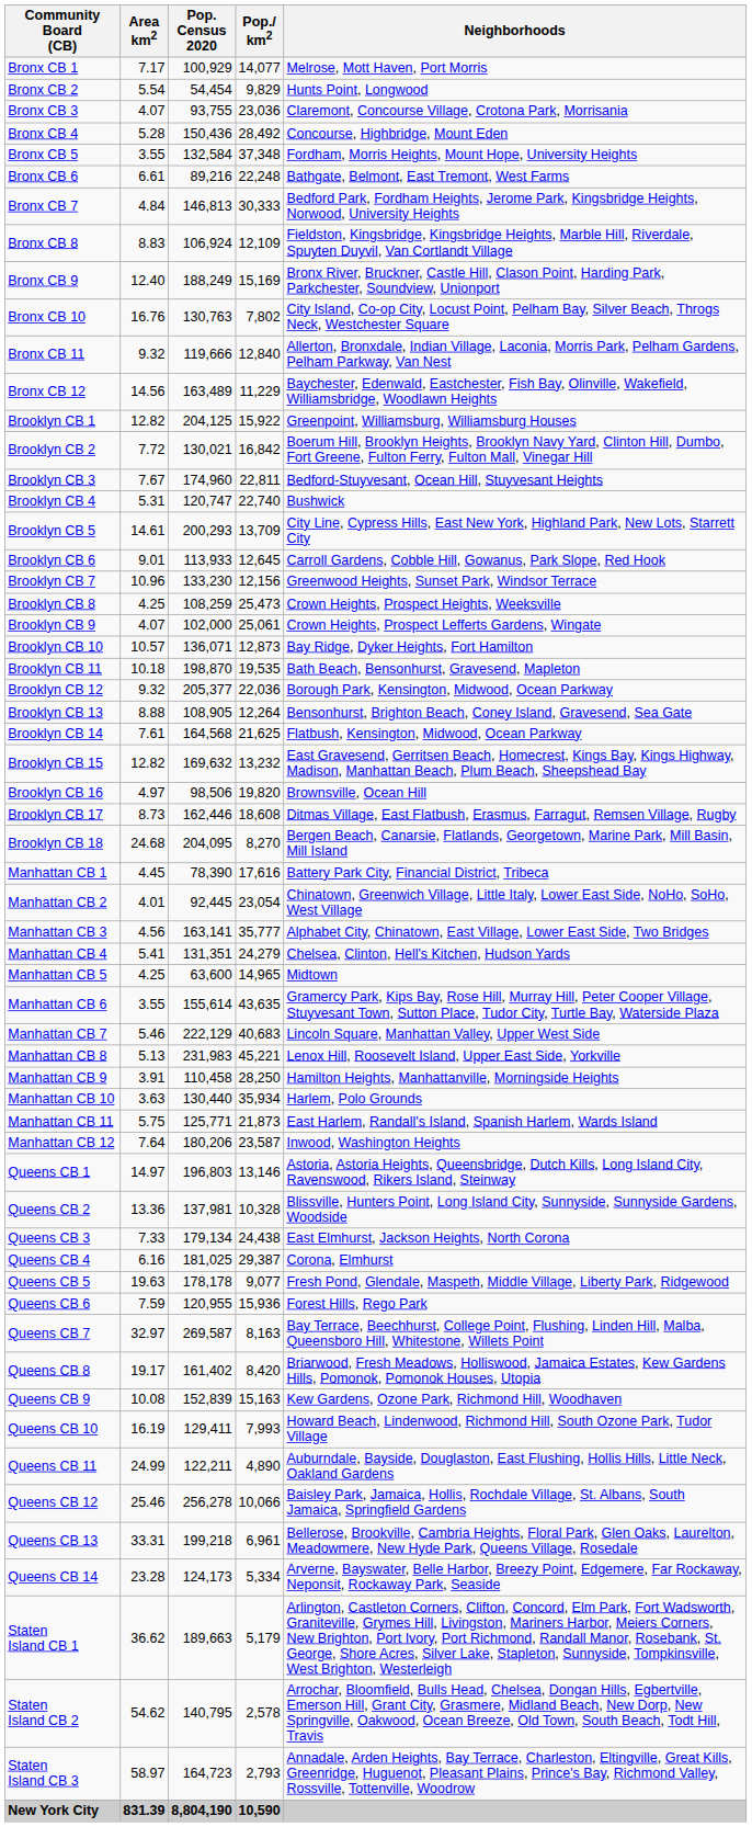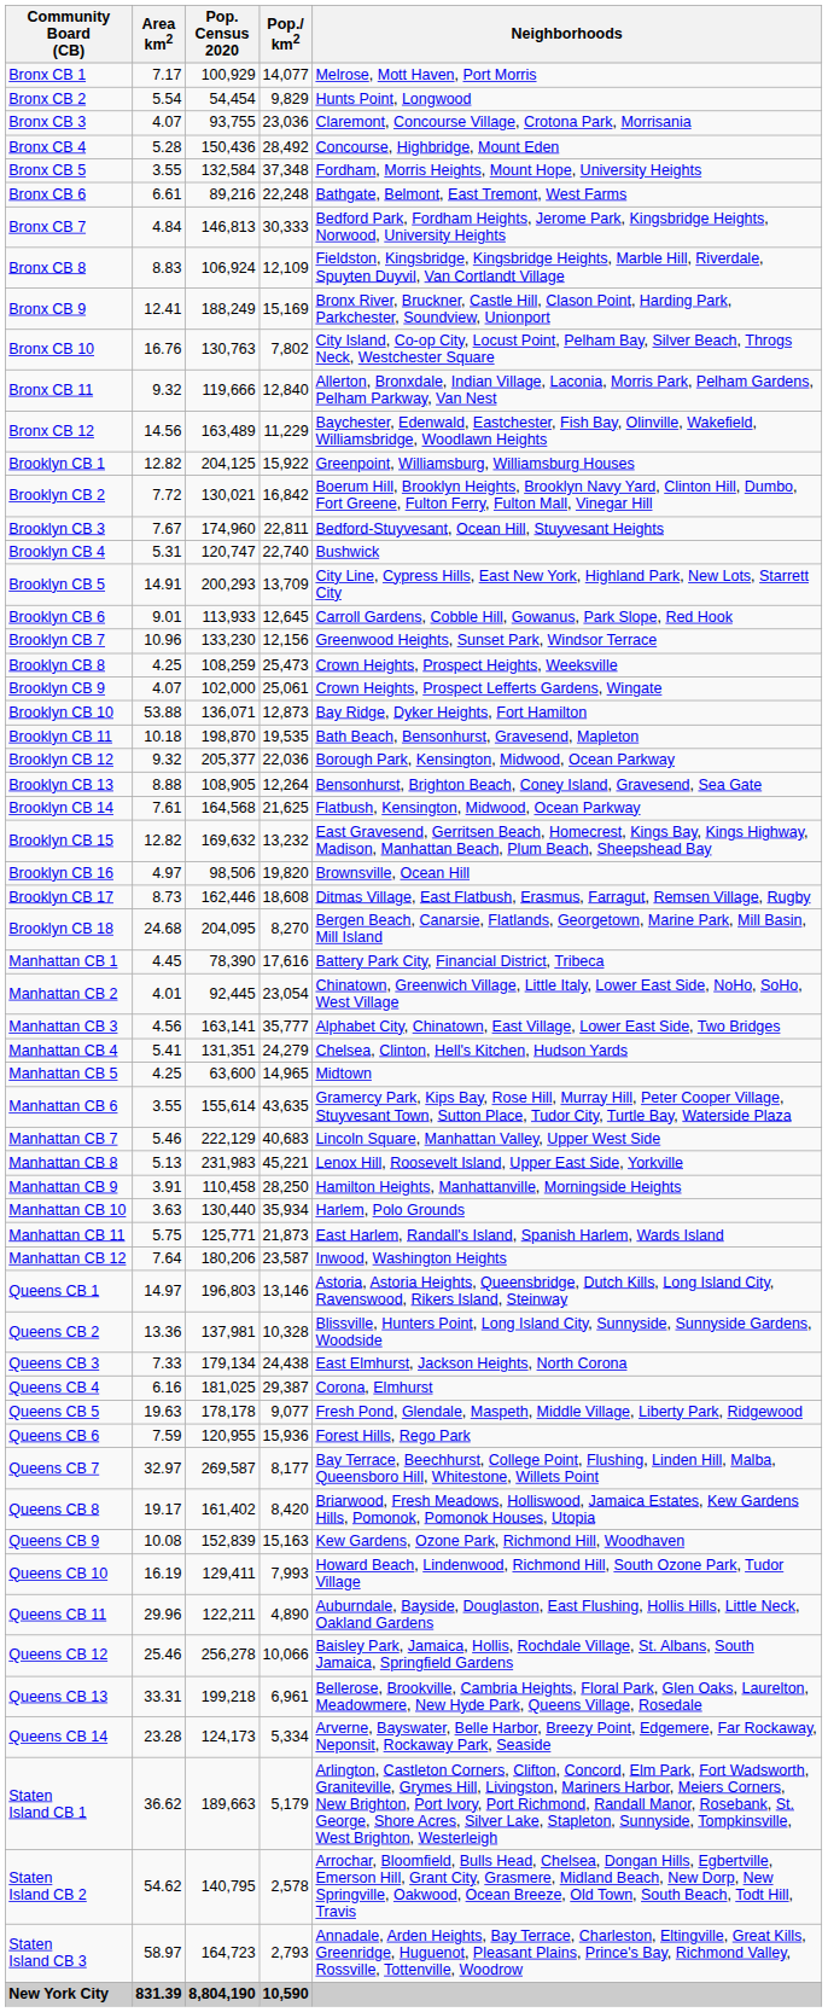Bronx CB 9 | Area km2: 12.40 -> 12.41
Brooklyn CB 5 | Area km2: 14.61 -> 14.91
Brooklyn CB 10 | Area km2: 10.57 -> 53.88
Queens CB 7 | Pop./ km2: 8,163 -> 8,177
Queens CB 11 | Area km2: 24.99 -> 29.96
